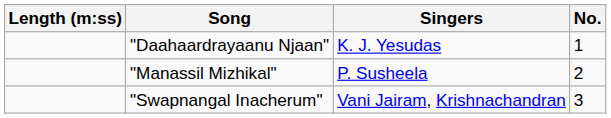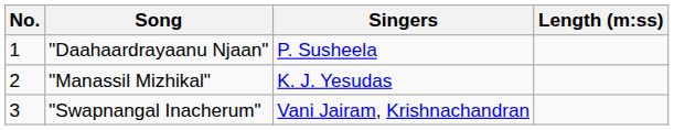columns swapped: No. <-> Length (m:ss)
"Daahaardrayaanu Njaan" | Singers: K. J. Yesudas -> P. Susheela
"Manassil Mizhikal" | Singers: P. Susheela -> K. J. Yesudas
